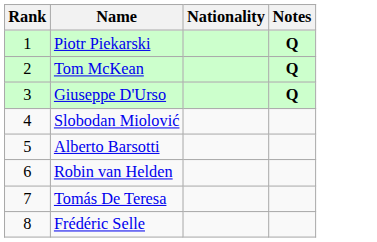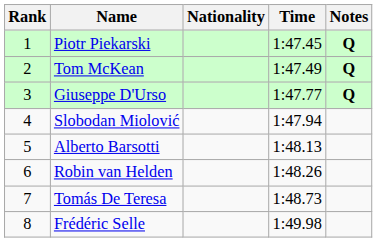+ column: Time | 1:47.45 | 1:47.49 | 1:47.77 | 1:47.94 | 1:48.13 | 1:48.26 | 1:48.73 | 1:49.98
